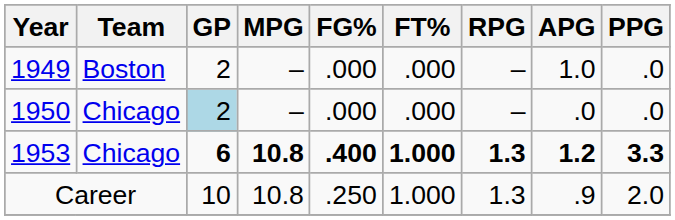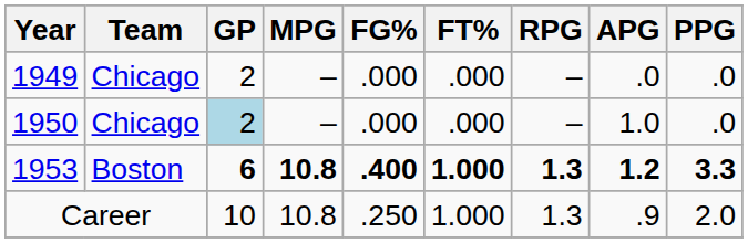1949 | Team: Boston -> Chicago
1949 | APG: 1.0 -> .0
1950 | APG: .0 -> 1.0
1953 | Team: Chicago -> Boston
